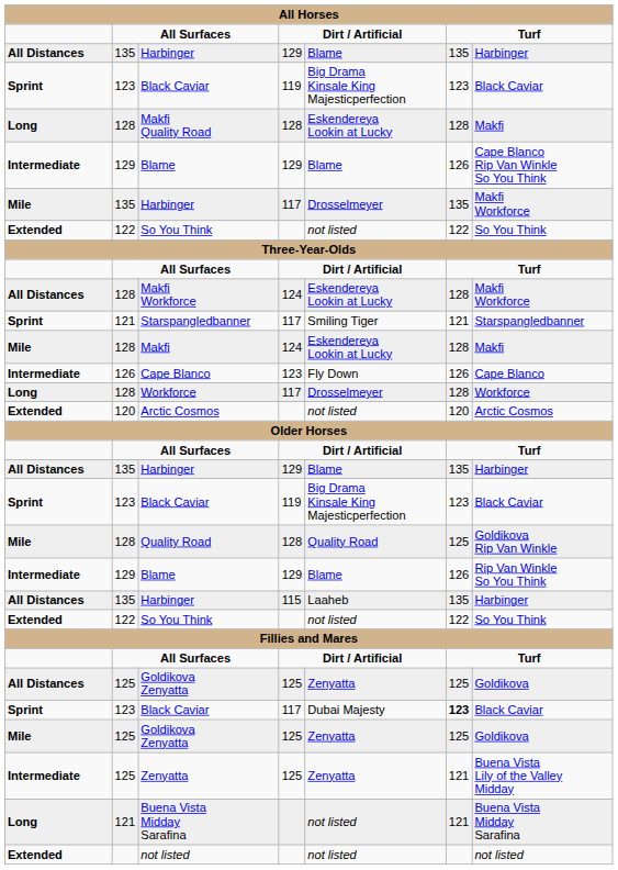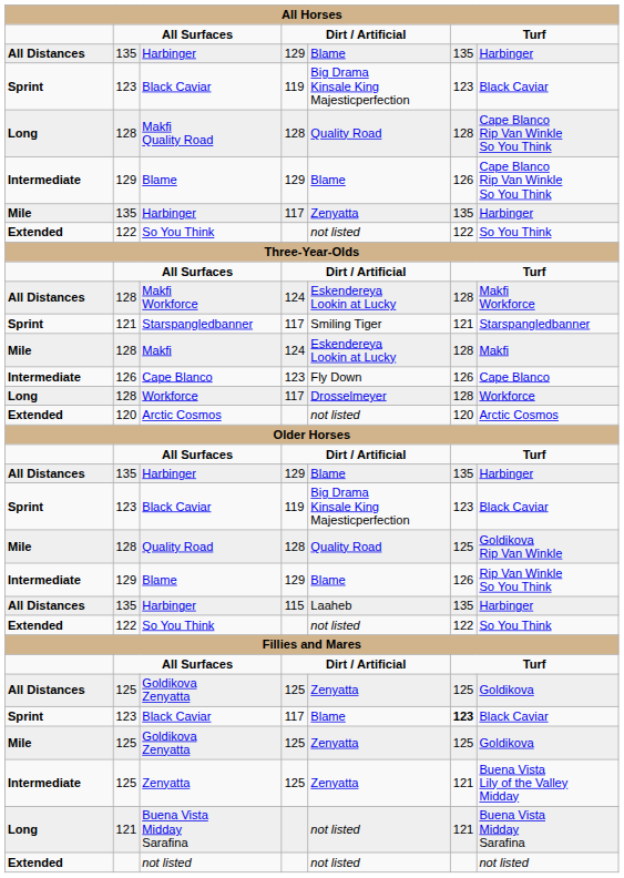Makfi Quality Road | column 5: Eskendereya Lookin at Lucky -> Quality Road
Makfi Quality Road | column 7: Makfi -> Cape Blanco Rip Van Winkle So You Think
Harbinger / 117 | column 5: Drosselmeyer -> Zenyatta
Harbinger / 117 | column 7: Makfi Workforce -> Harbinger
Black Caviar / 117 | column 5: Dubai Majesty -> Blame
